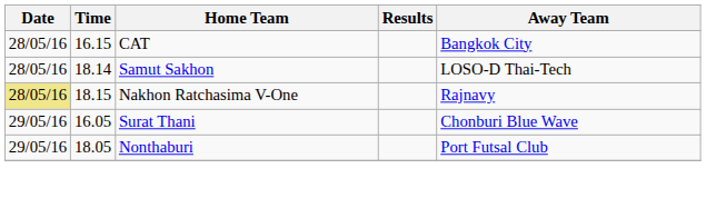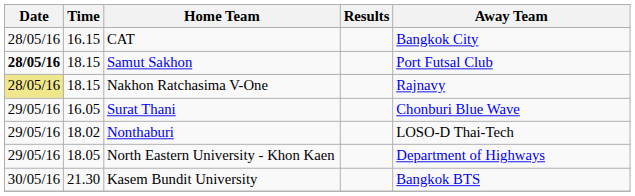Samut Sakhon | Date: normal -> bold
Samut Sakhon | Time: 18.14 -> 18.15
Samut Sakhon | Away Team: LOSO-D Thai-Tech -> Port Futsal Club
Nonthaburi | Time: 18.05 -> 18.02
Nonthaburi | Away Team: Port Futsal Club -> LOSO-D Thai-Tech
+ row: 29/05/16 | 18.05 | North Eastern University - Khon Kaen | Department of Highways
+ row: 30/05/16 | 21.30 | Kasem Bundit University | Bangkok BTS
